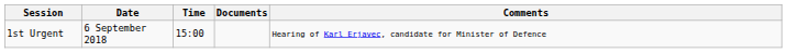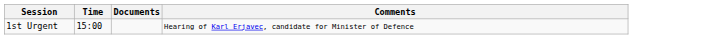- column: Date | 6 September 2018
